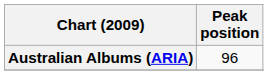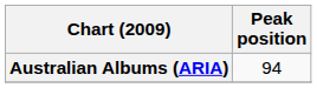Australian Albums (ARIA) | Peak position: 96 -> 94
